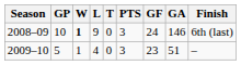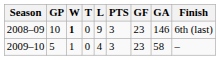columns swapped: L <-> T
2008–09 | GF: 24 -> 23
2009–10 | GA: 51 -> 58
